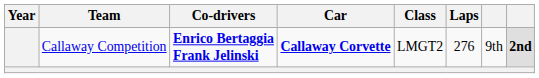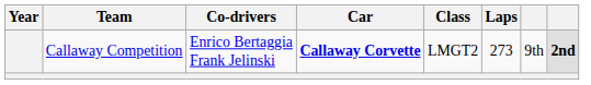Callaway Competition | Co-drivers: bold -> normal
Callaway Competition | Laps: 276 -> 273
